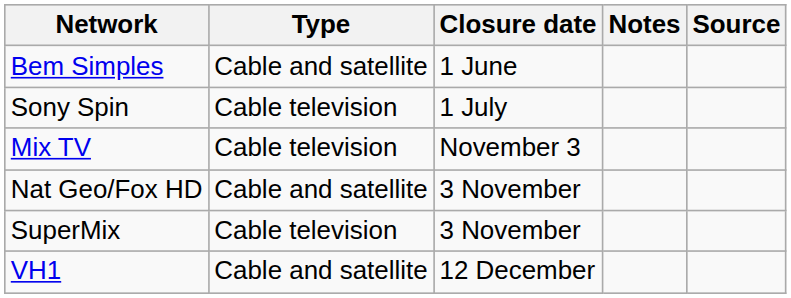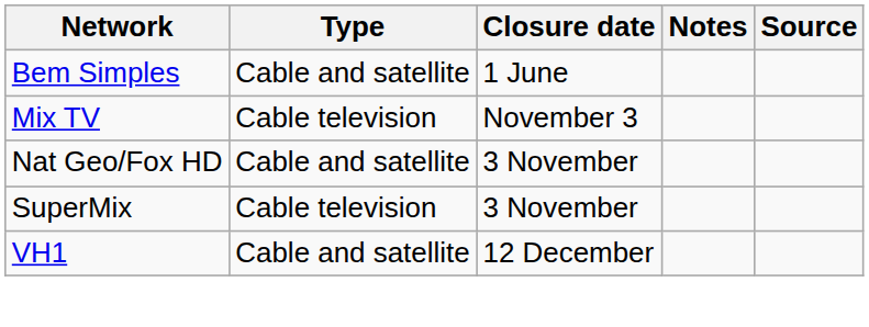- row: Sony Spin | Cable television | 1 July
